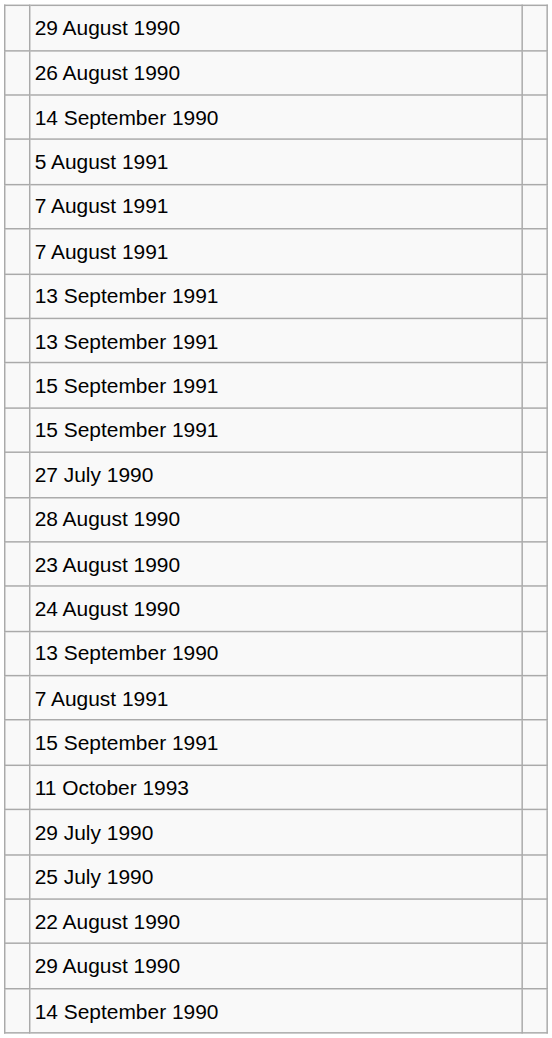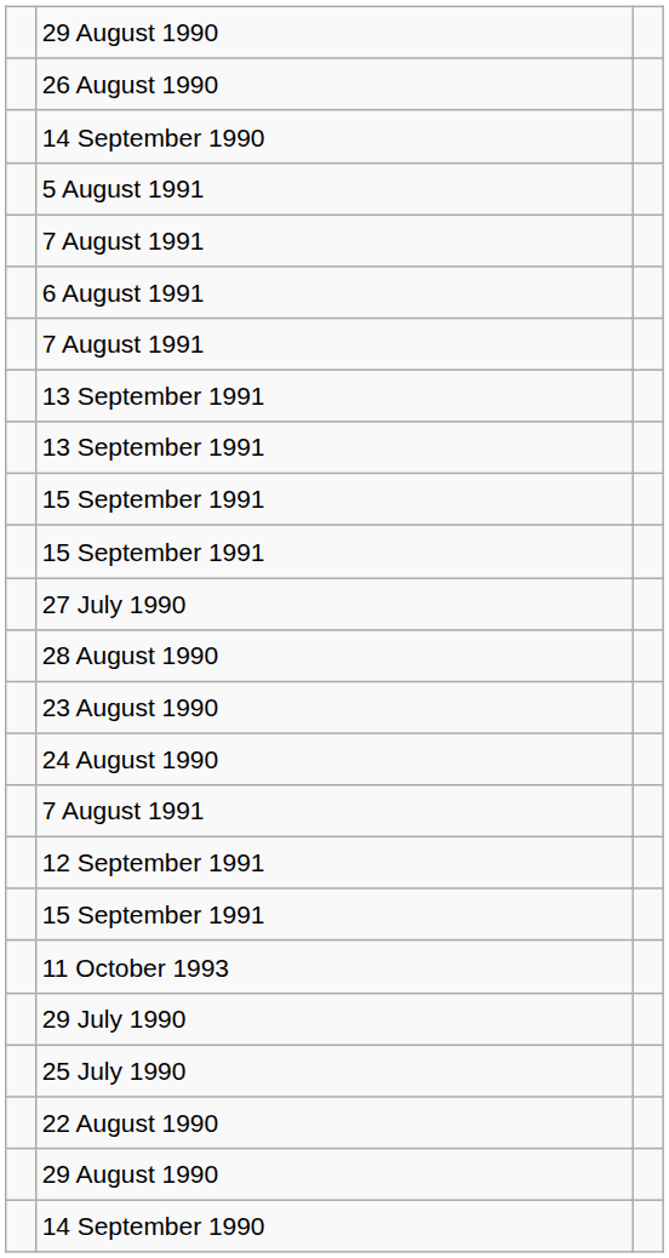+ row: 6 August 1991
- row: 13 September 1990
+ row: 12 September 1991
